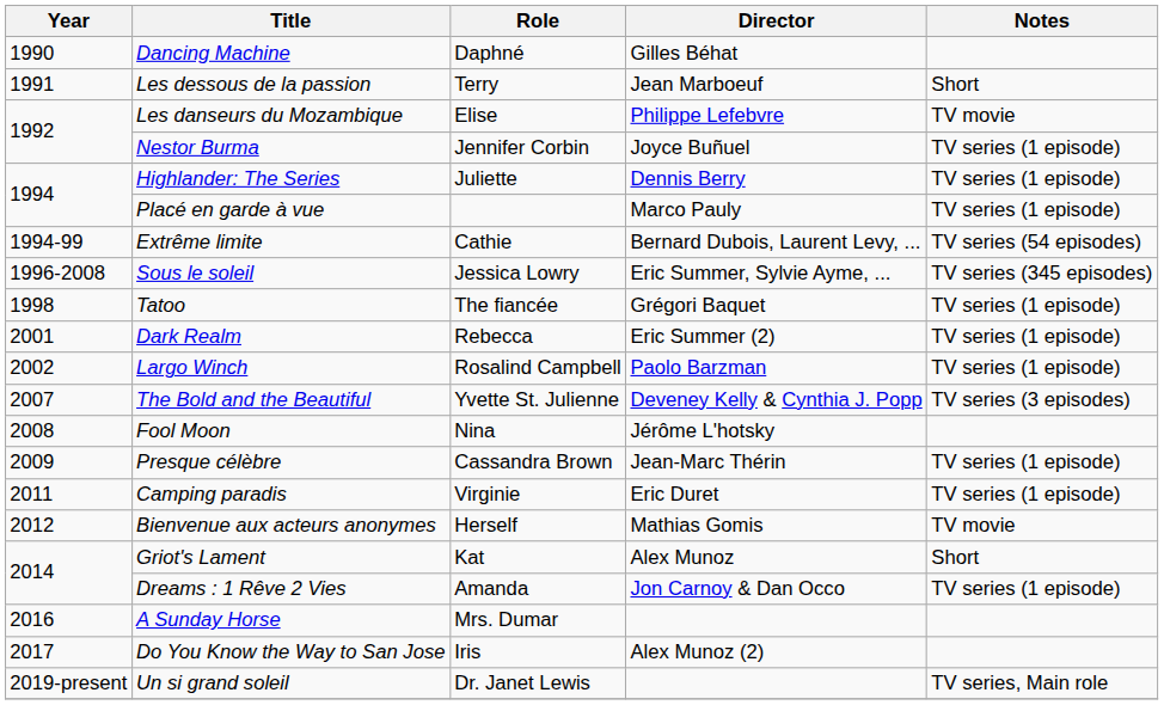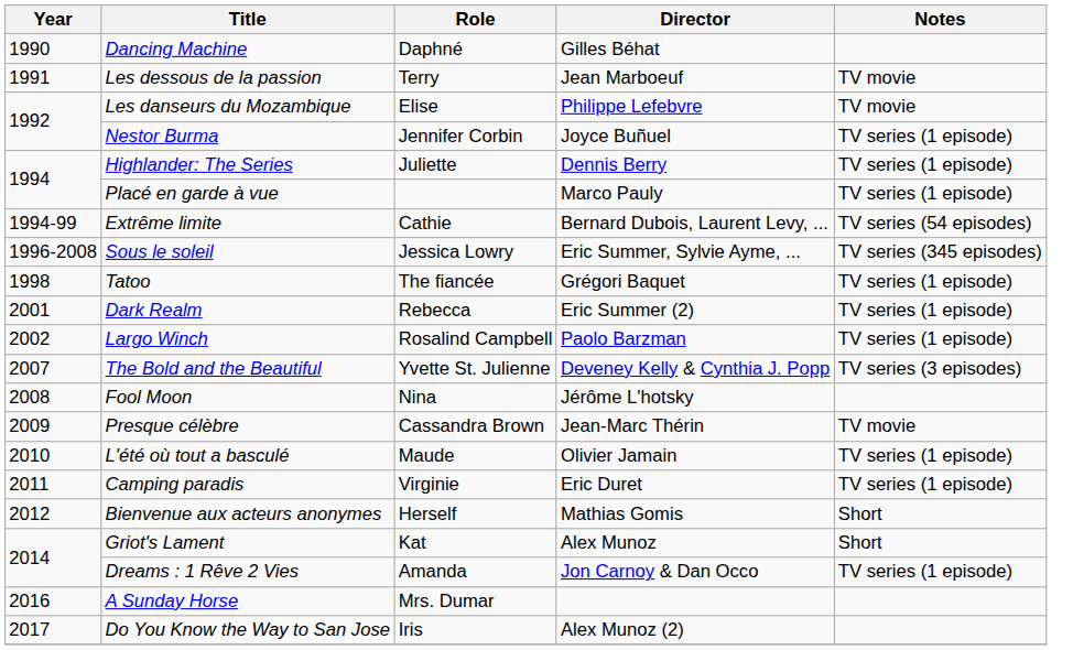Les dessous de la passion | Notes: Short -> TV movie
Presque célèbre | Notes: TV series (1 episode) -> TV movie
+ row: 2010 | L'été où tout a basculé | Maude | Olivier Jamain | TV series (1 episode)
Bienvenue aux acteurs anonymes | Notes: TV movie -> Short
- row: 2019-present | Un si grand soleil | Dr. Janet Lewis | TV series, Main role
